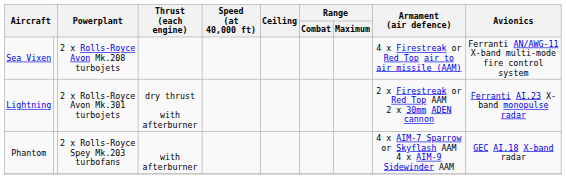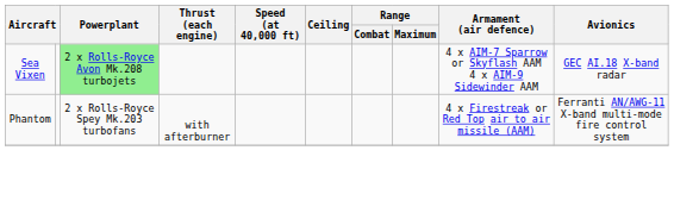Sea Vixen | Powerplant: no background -> lightgreen background
Sea Vixen | Armament (air defence): 4 x Firestreak or Red Top air to air missile (AAM) -> 4 x AIM-7 Sparrow or Skyflash AAM 4 x AIM-9 Sidewinder AAM
Sea Vixen | Avionics: Ferranti AN/AWG-11 X-band multi-mode fire control system -> GEC AI.18 X-band radar
- row: Lightning | 2 x Rolls-Royce Avon Mk.301 turbojets | dry thrust with afterburner | 2 x Firestreak or Red Top AAM 2 x 30mm ADEN cannon | Ferranti AI.23 X-band monopulse radar
Phantom | Armament (air defence): 4 x AIM-7 Sparrow or Skyflash AAM 4 x AIM-9 Sidewinder AAM -> 4 x Firestreak or Red Top air to air missile (AAM)
Phantom | Avionics: GEC AI.18 X-band radar -> Ferranti AN/AWG-11 X-band multi-mode fire control system
